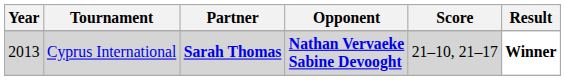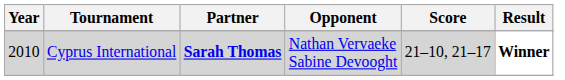Cyprus International | Year: 2013 -> 2010
Cyprus International | Opponent: bold -> normal
